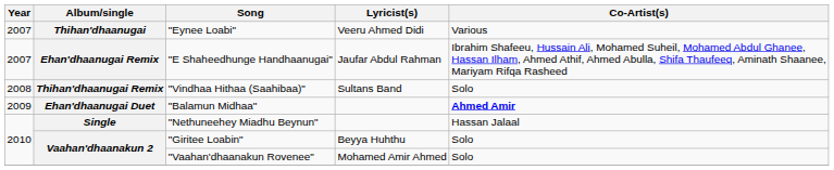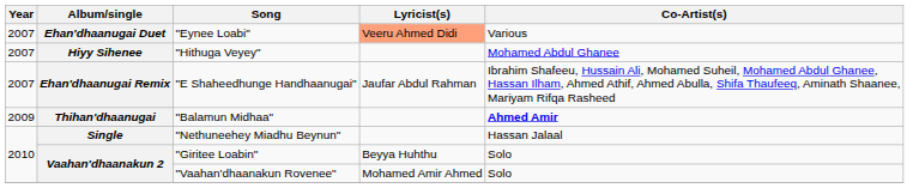"Eynee Loabi" | Album/single: Thihan'dhaanugai -> Ehan'dhaanugai Duet
"Eynee Loabi" | Lyricist(s): no background -> lightsalmon background
+ row: 2007 | Hiyy Sihenee | "Hithuga Veyey" | Mohamed Abdul Ghanee
- row: 2008 | Thihan'dhaanugai Remix | "Vindhaa Hithaa (Saahibaa)" | Sultans Band | Solo
"Balamun Midhaa" | Album/single: Ehan'dhaanugai Duet -> Thihan'dhaanugai
